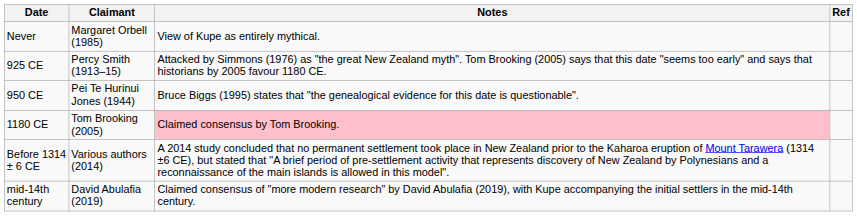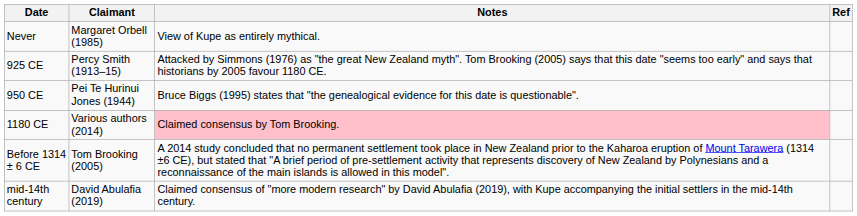1180 CE | Claimant: Tom Brooking (2005) -> Various authors (2014)
Before 1314 ± 6 CE | Claimant: Various authors (2014) -> Tom Brooking (2005)
